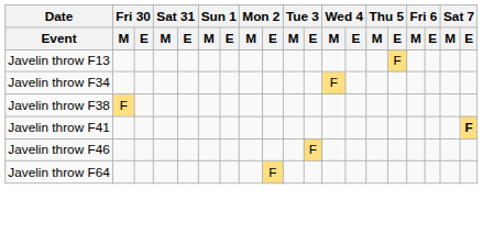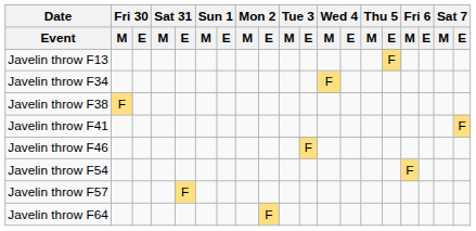Javelin throw F41 | Sat 7 / E: bold -> normal
+ row: Javelin throw F54 | F
+ row: Javelin throw F57 | F
